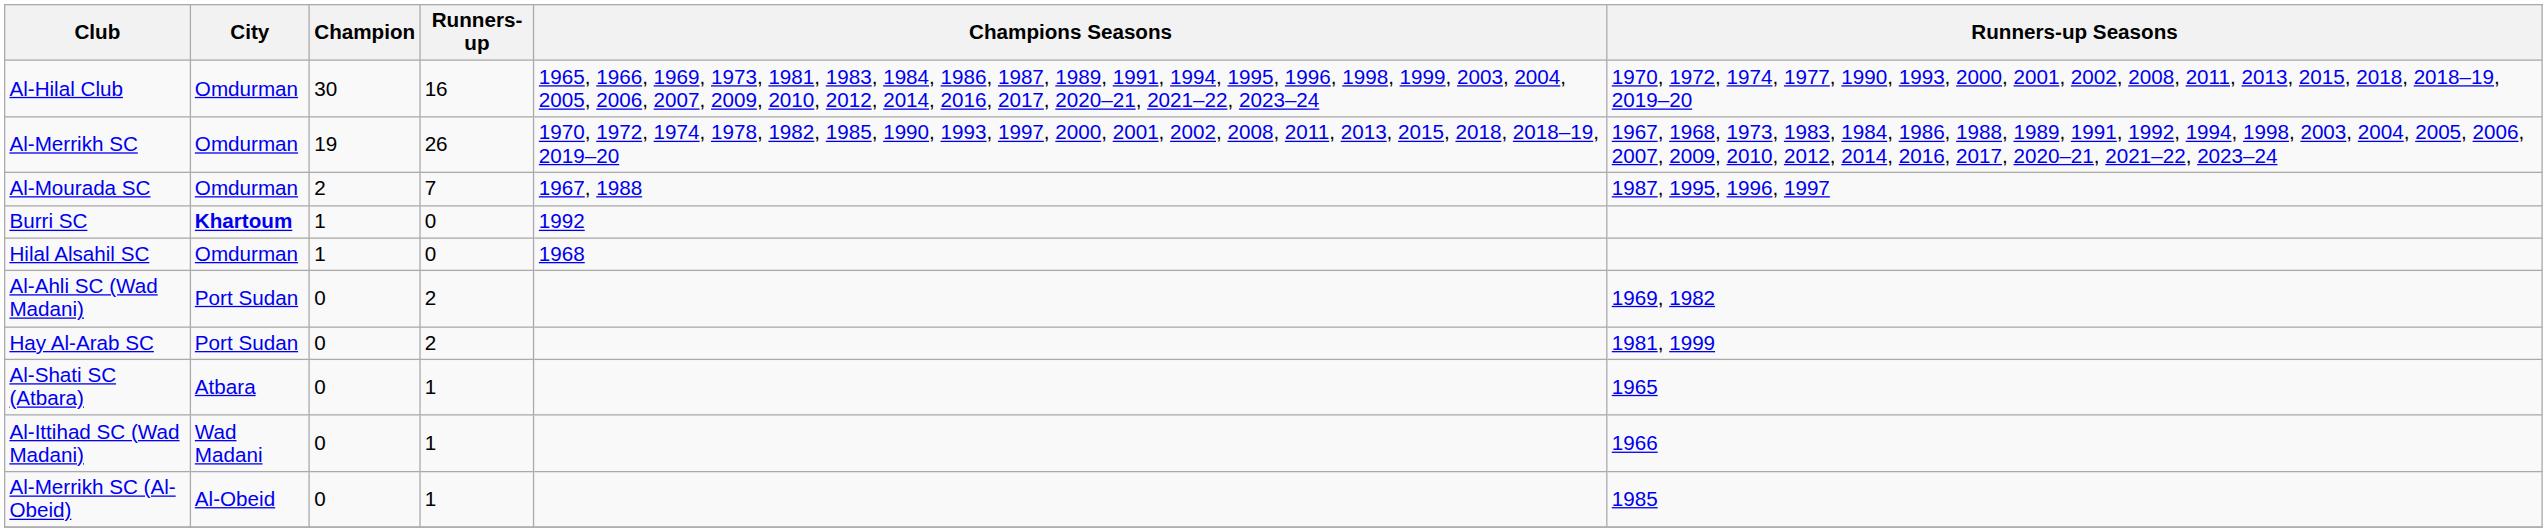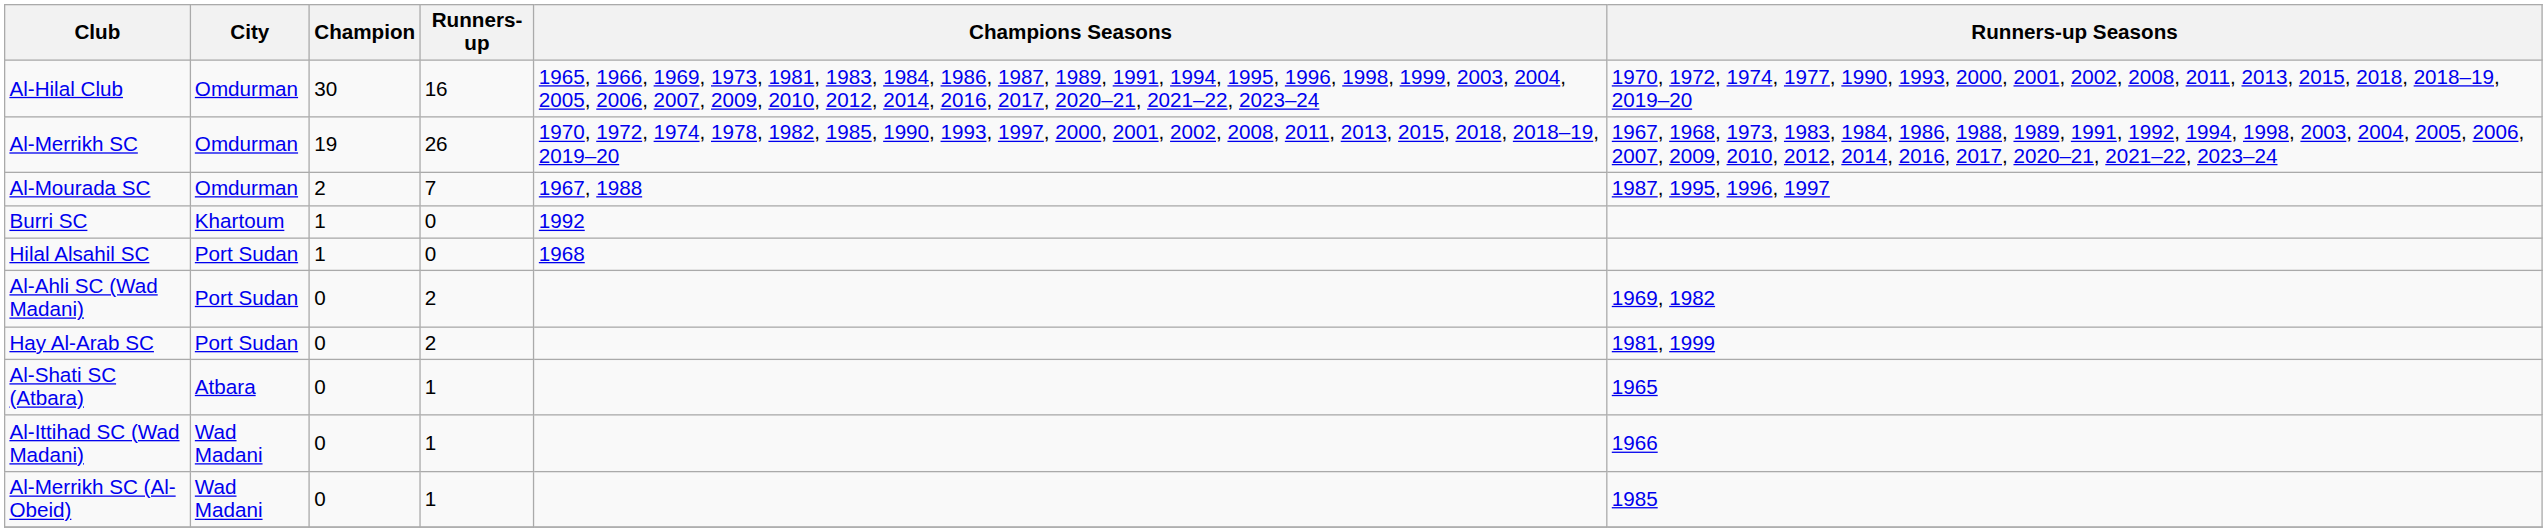Burri SC | City: bold -> normal
Hilal Alsahil SC | City: Omdurman -> Port Sudan
Al-Merrikh SC (Al-Obeid) | City: Al-Obeid -> Wad Madani
